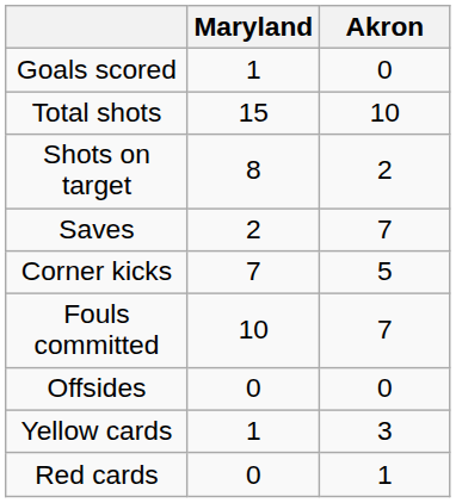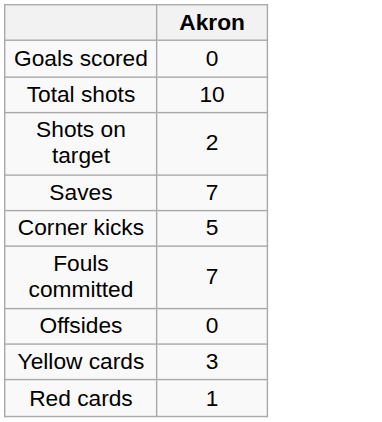- column: Maryland | 1 | 15 | 8 | 2 | 7 | 10 | 0 | 1 | 0
